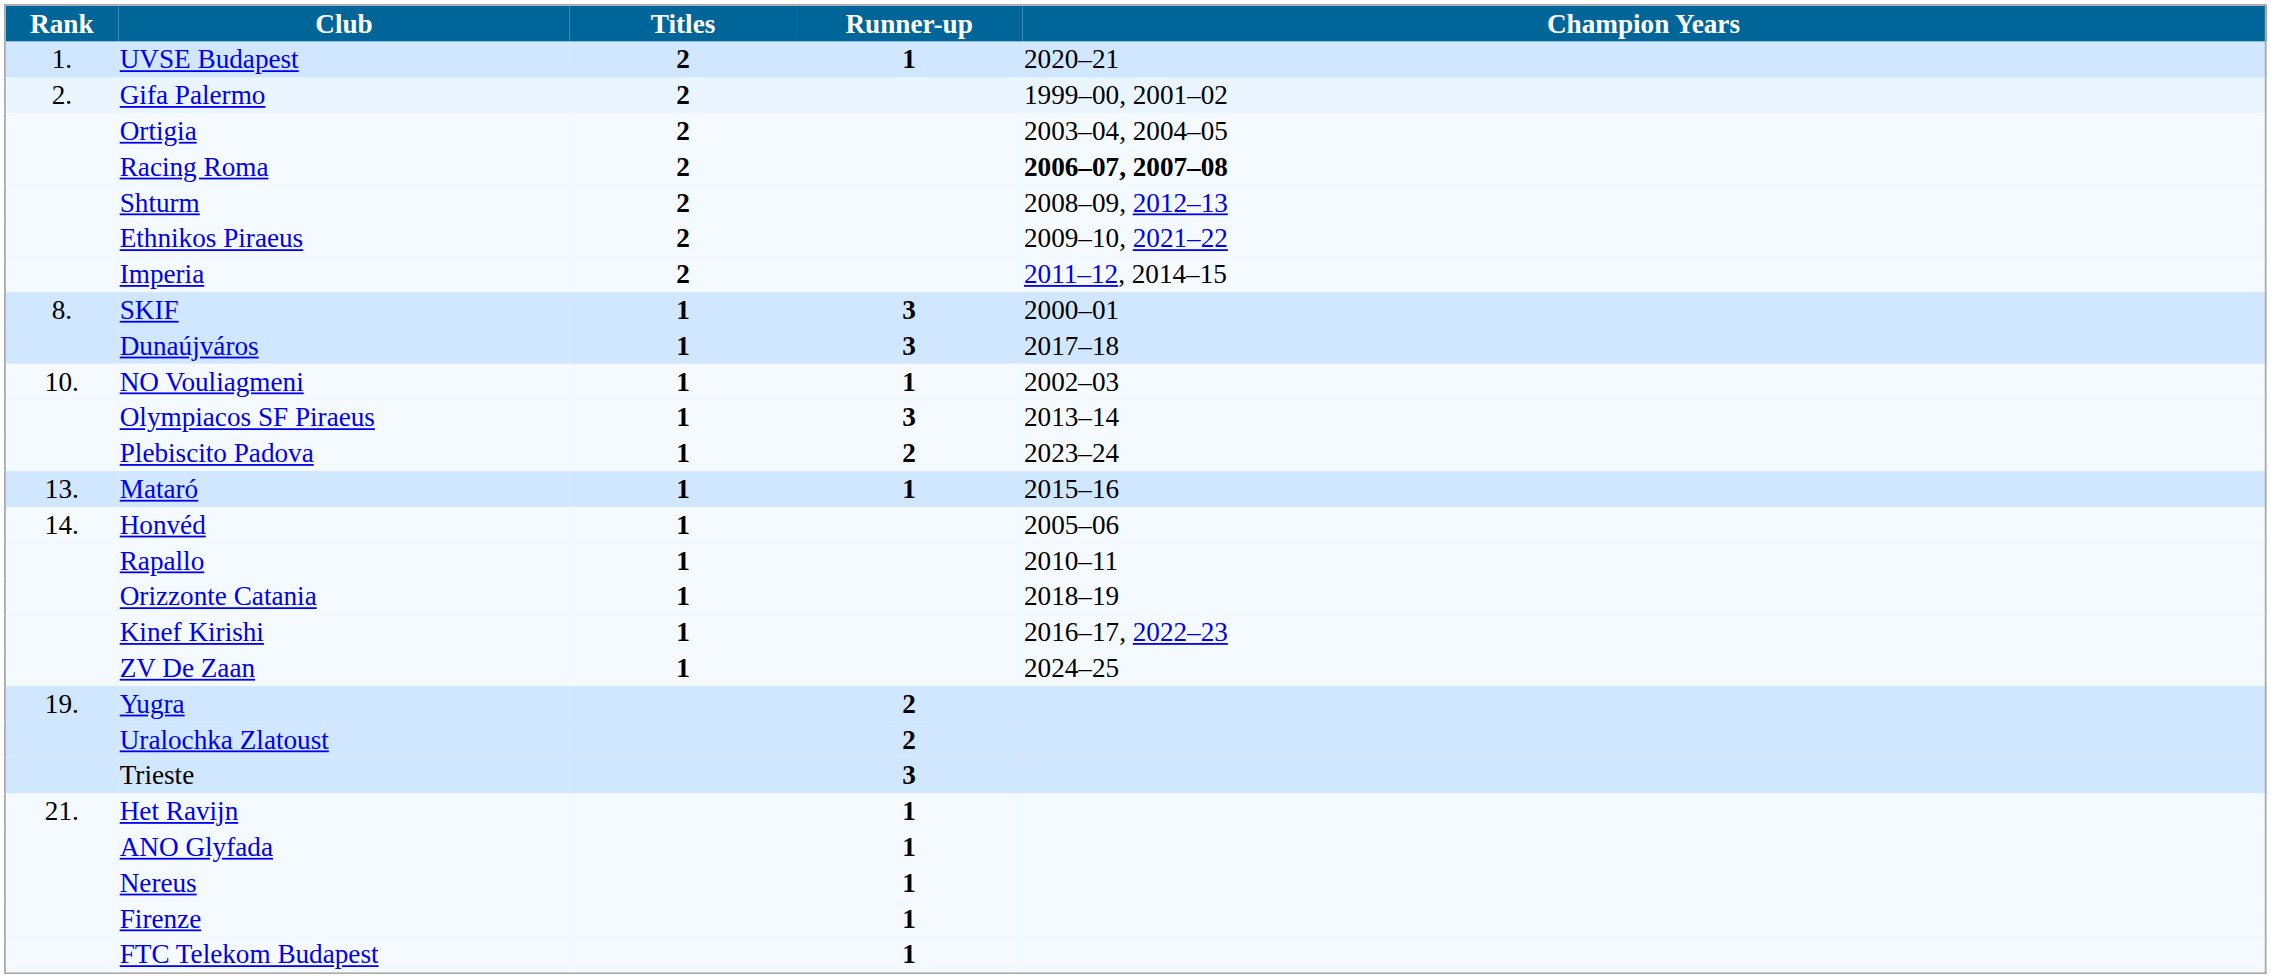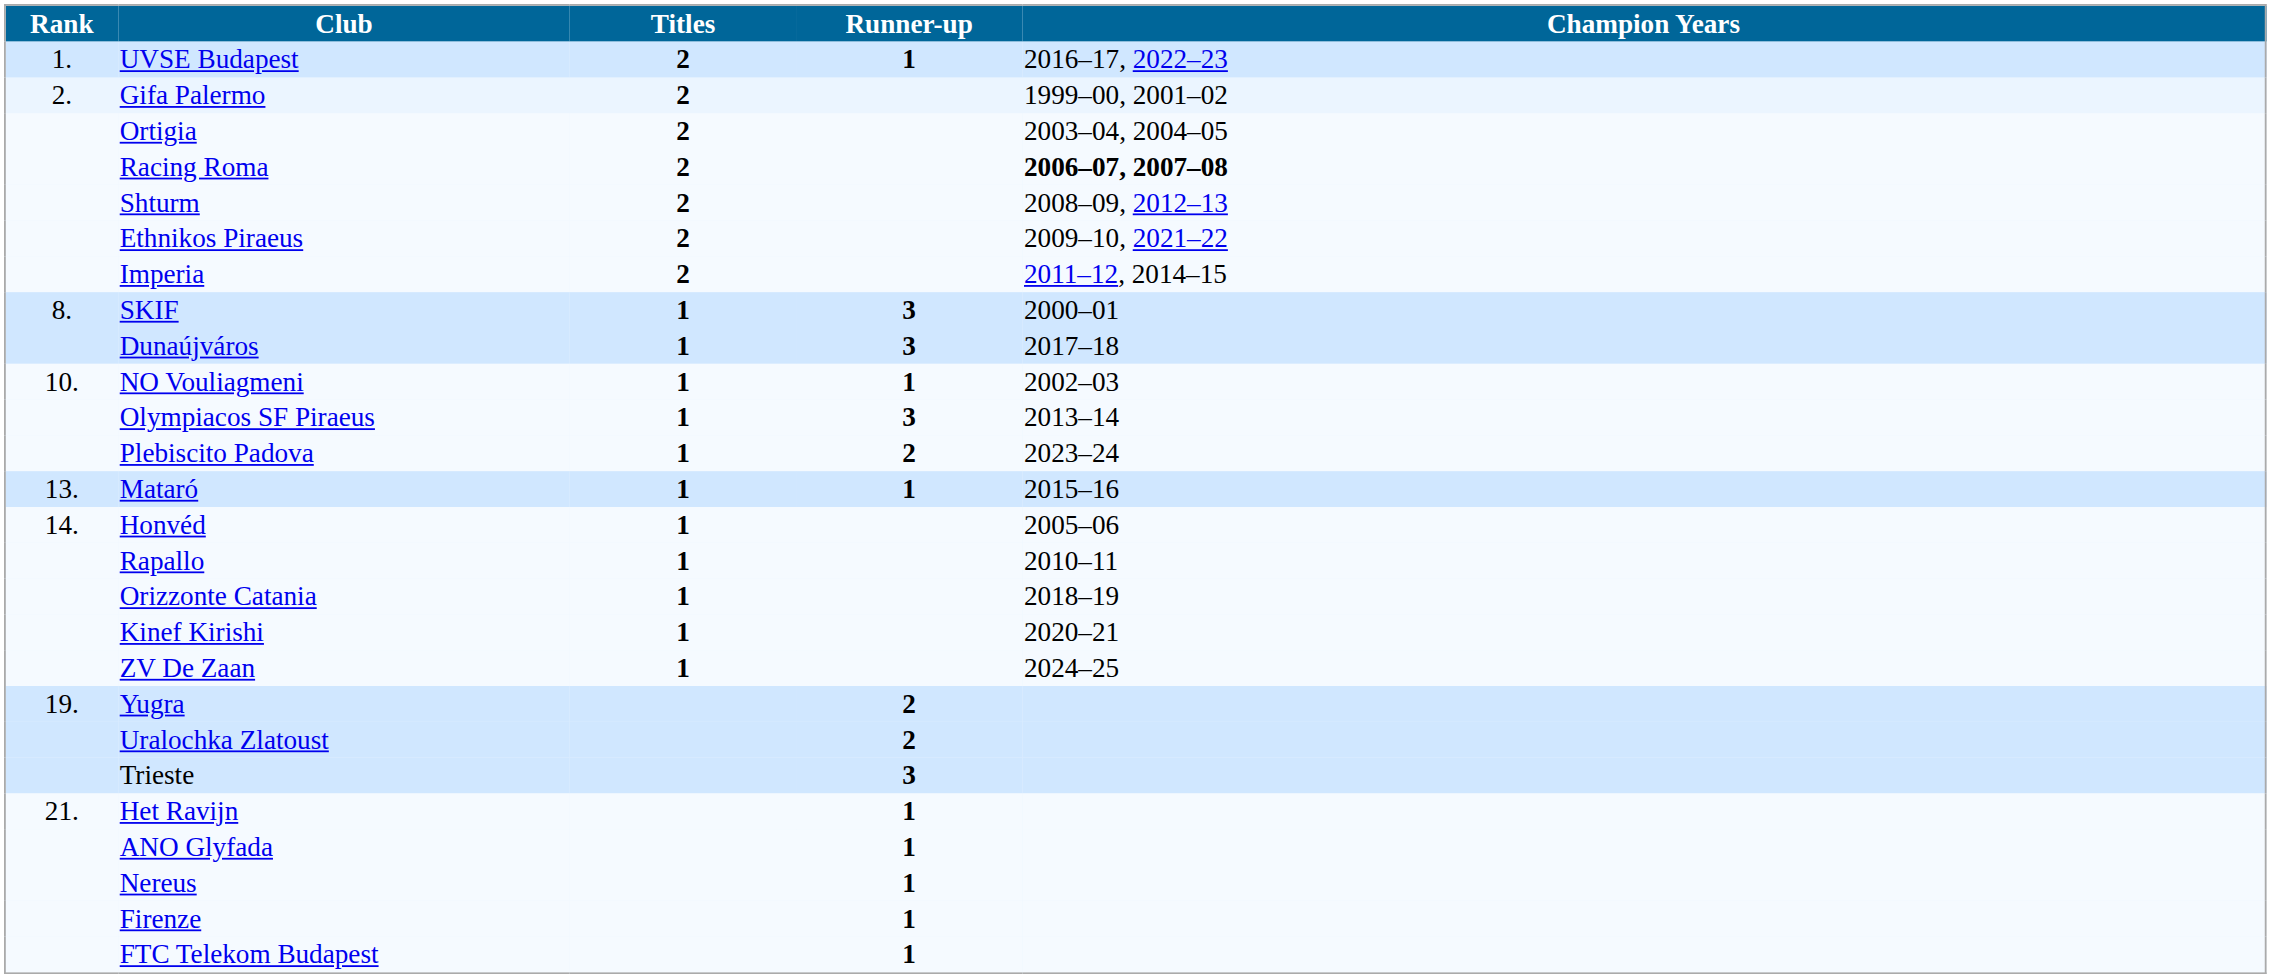UVSE Budapest | Champion Years: 2020–21 -> 2016–17, 2022–23
Kinef Kirishi | Champion Years: 2016–17, 2022–23 -> 2020–21
